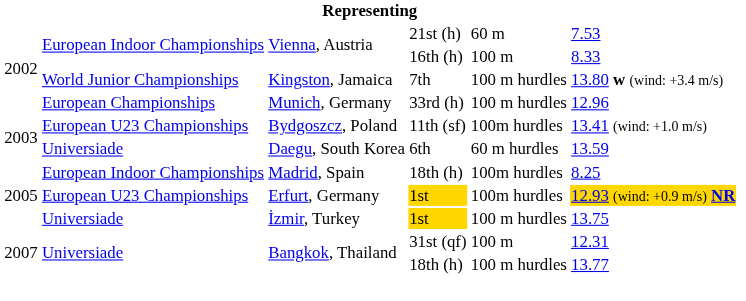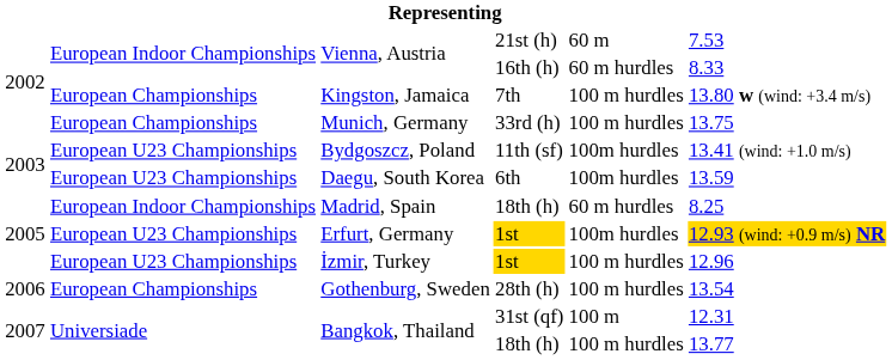Vienna, Austria / 16th (h) | column 5: 100 m -> 60 m hurdles
Kingston, Jamaica | column 2: World Junior Championships -> European Championships
Munich, Germany | column 6: 12.96 -> 13.75
Daegu, South Korea | column 2: Universiade -> European U23 Championships
Daegu, South Korea | column 5: 60 m hurdles -> 100m hurdles
Madrid, Spain | column 5: 100m hurdles -> 60 m hurdles
İzmir, Turkey | column 2: Universiade -> European U23 Championships
İzmir, Turkey | column 6: 13.75 -> 12.96
+ row: 2006 | European Championships | Gothenburg, Sweden | 28th (h) | 100 m hurdles | 13.54
